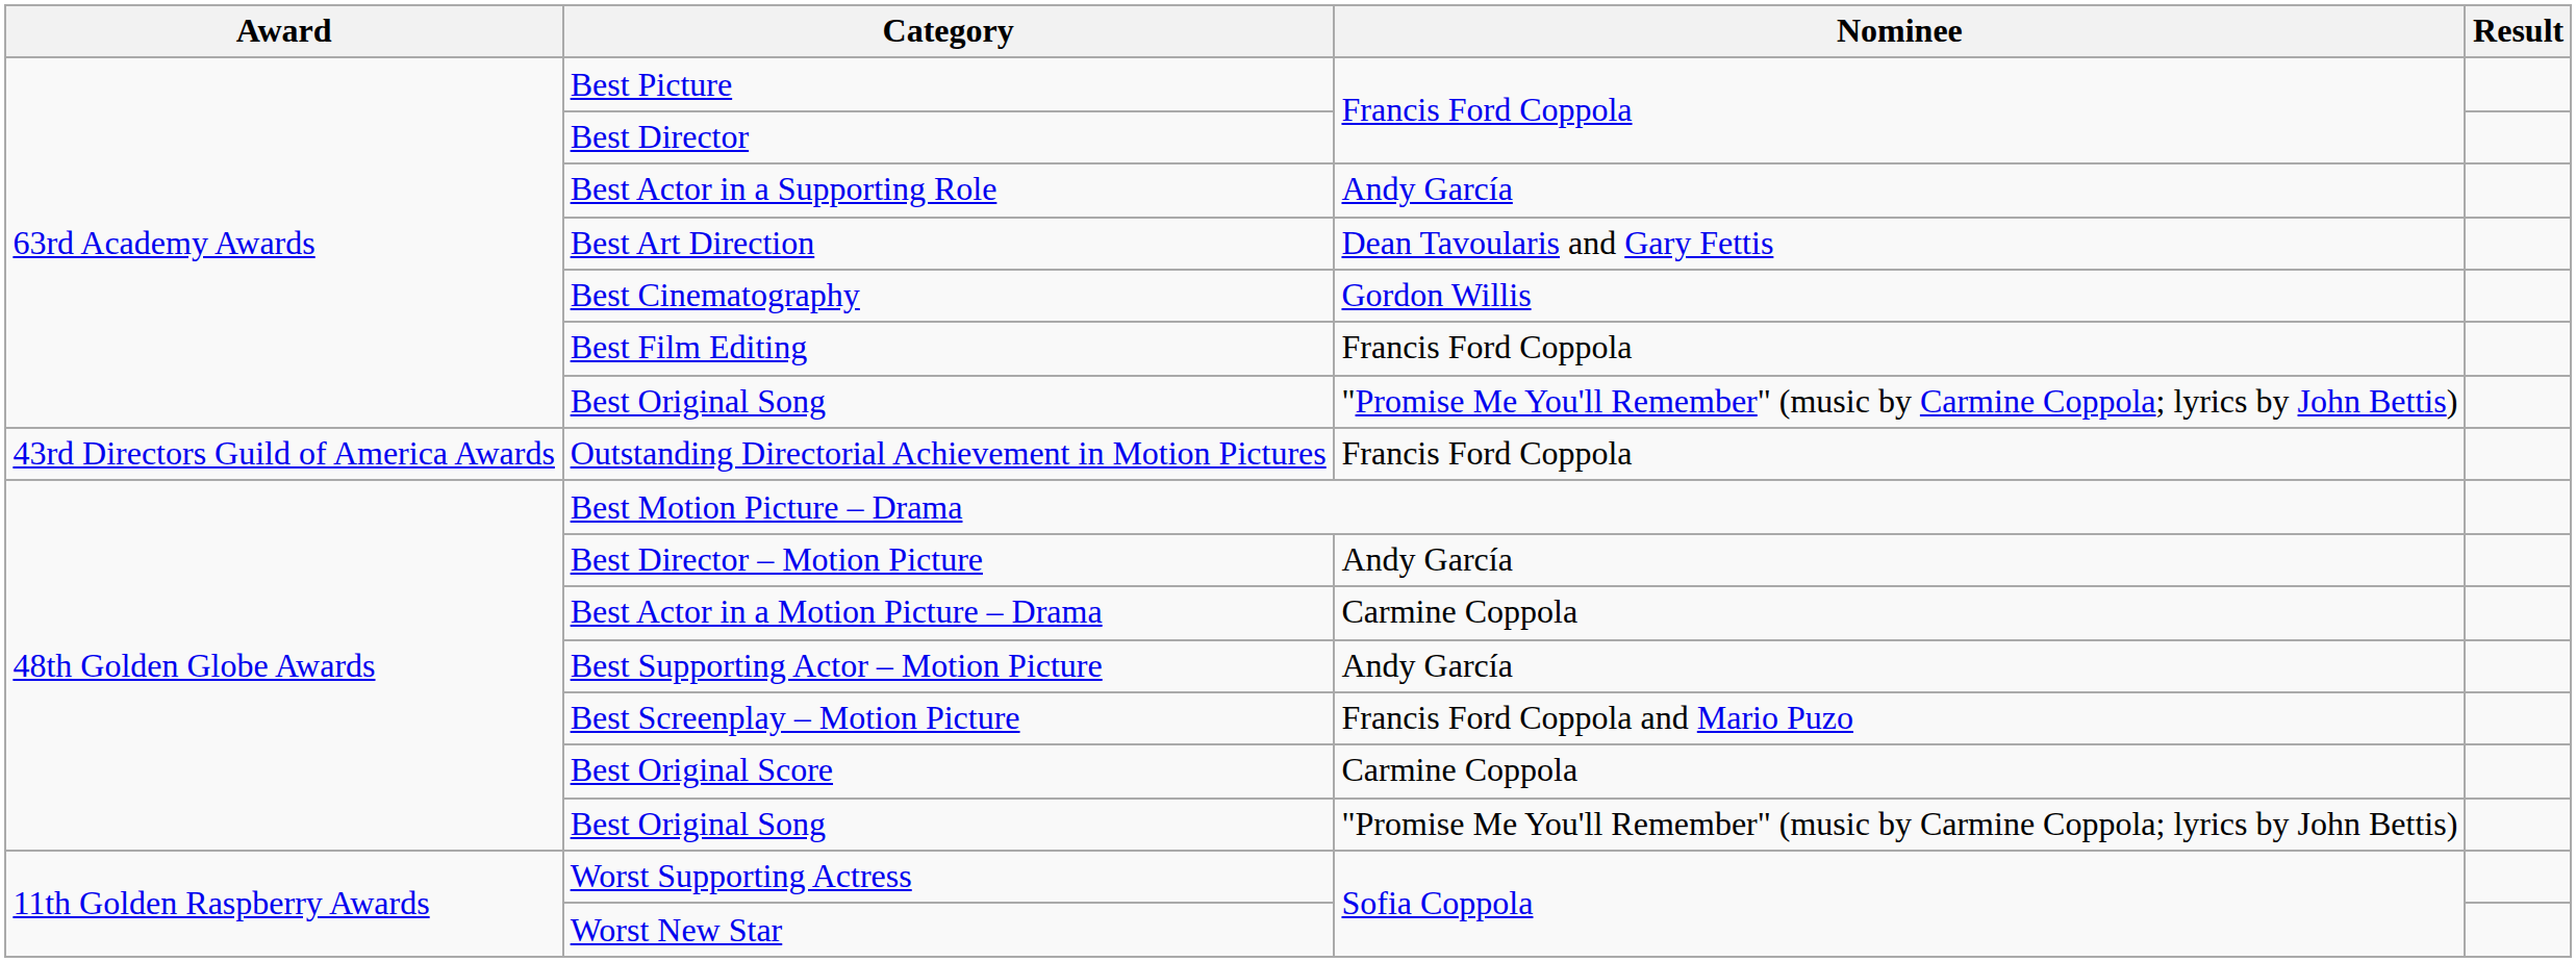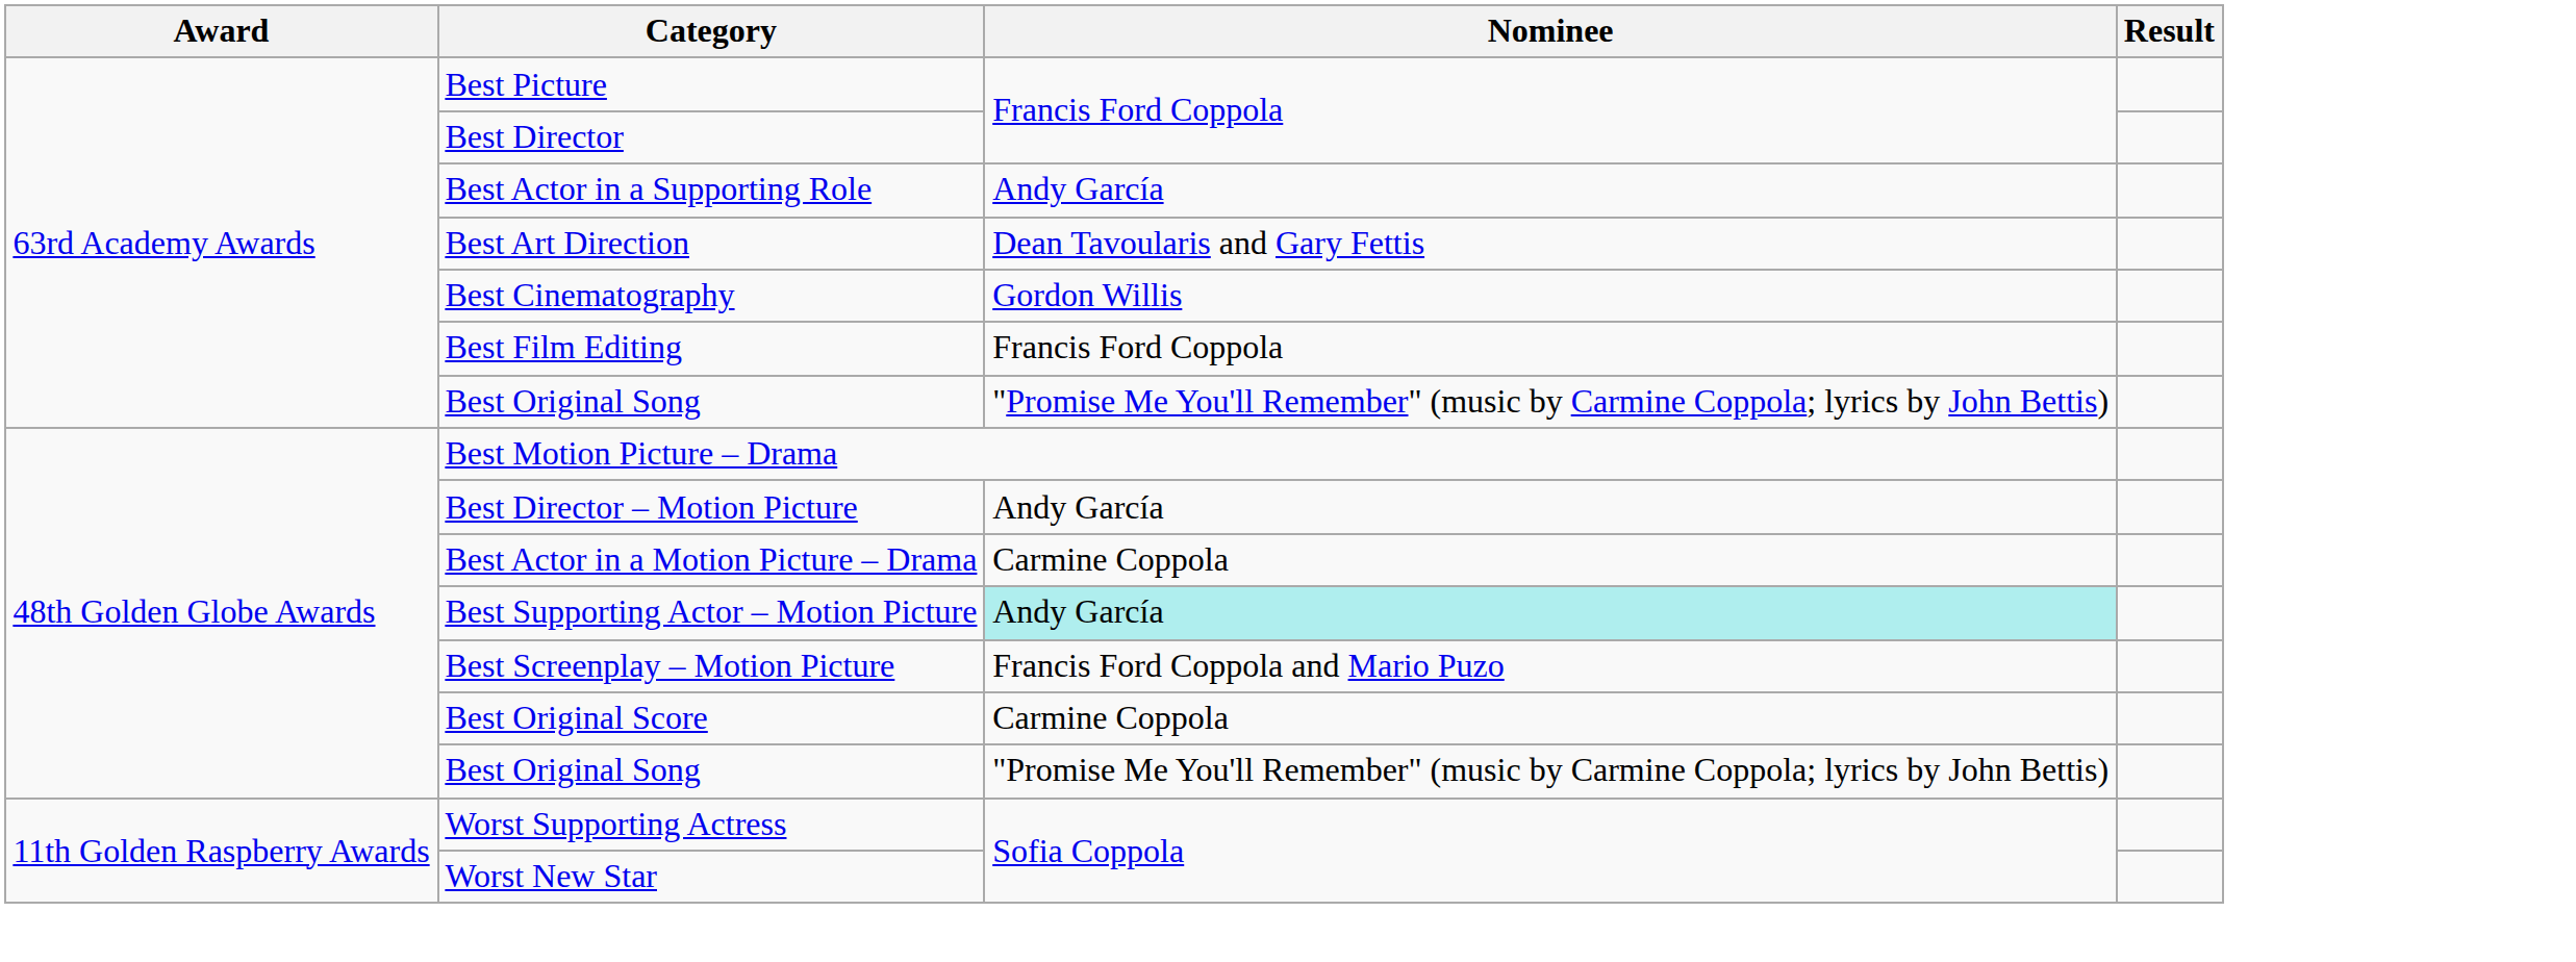- row: 43rd Directors Guild of America Awards | Outstanding Directorial Achievement in Motion Pictures | Francis Ford Coppola
Best Supporting Actor – Motion Picture | Nominee: no background -> paleturquoise background
